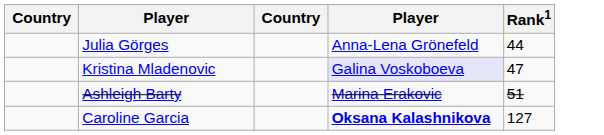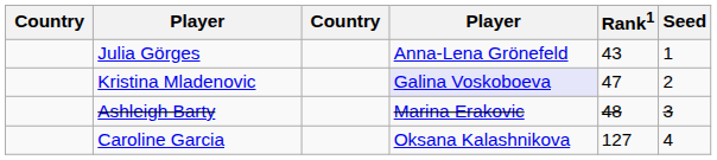+ column: Seed | 1 | 2 | 3 | 4
Julia Görges | Rank1: 44 -> 43
Ashleigh Barty | Rank1: 51 -> 48
Caroline Garcia | column 4: bold -> normal
